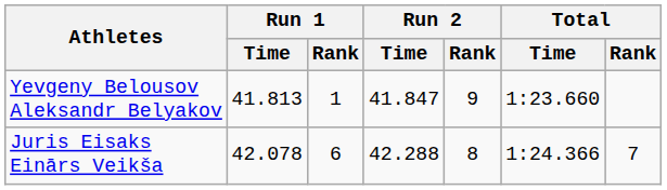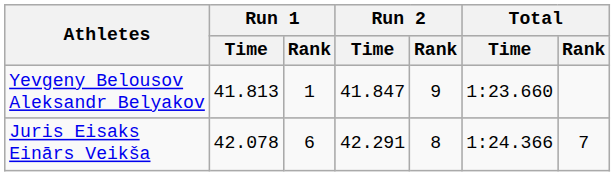Juris Eisaks Einārs Veikša | Run 2 / Time: 42.288 -> 42.291
